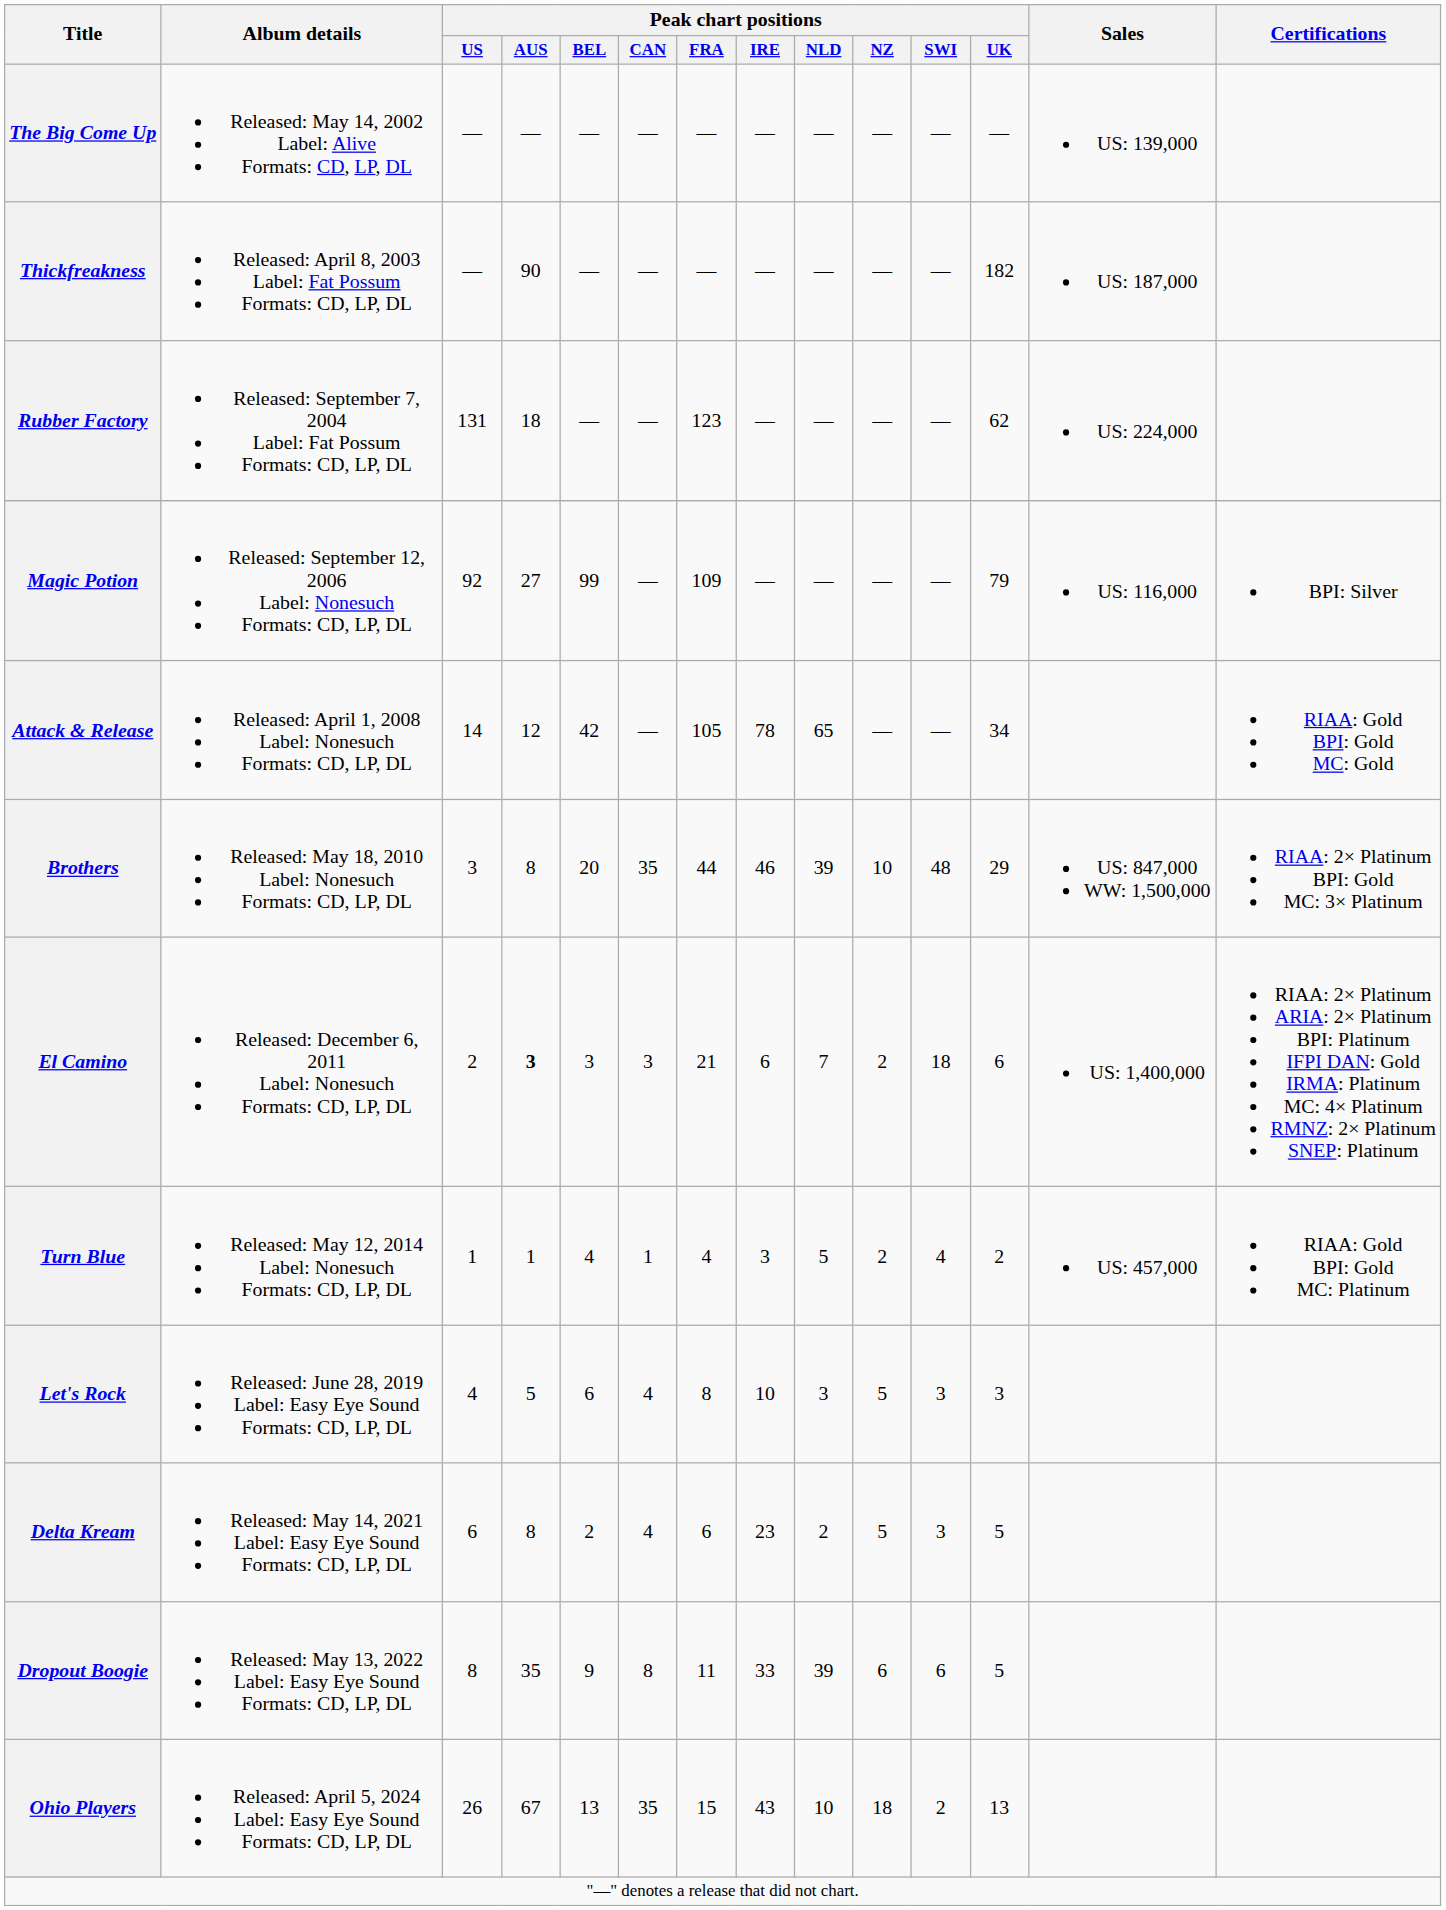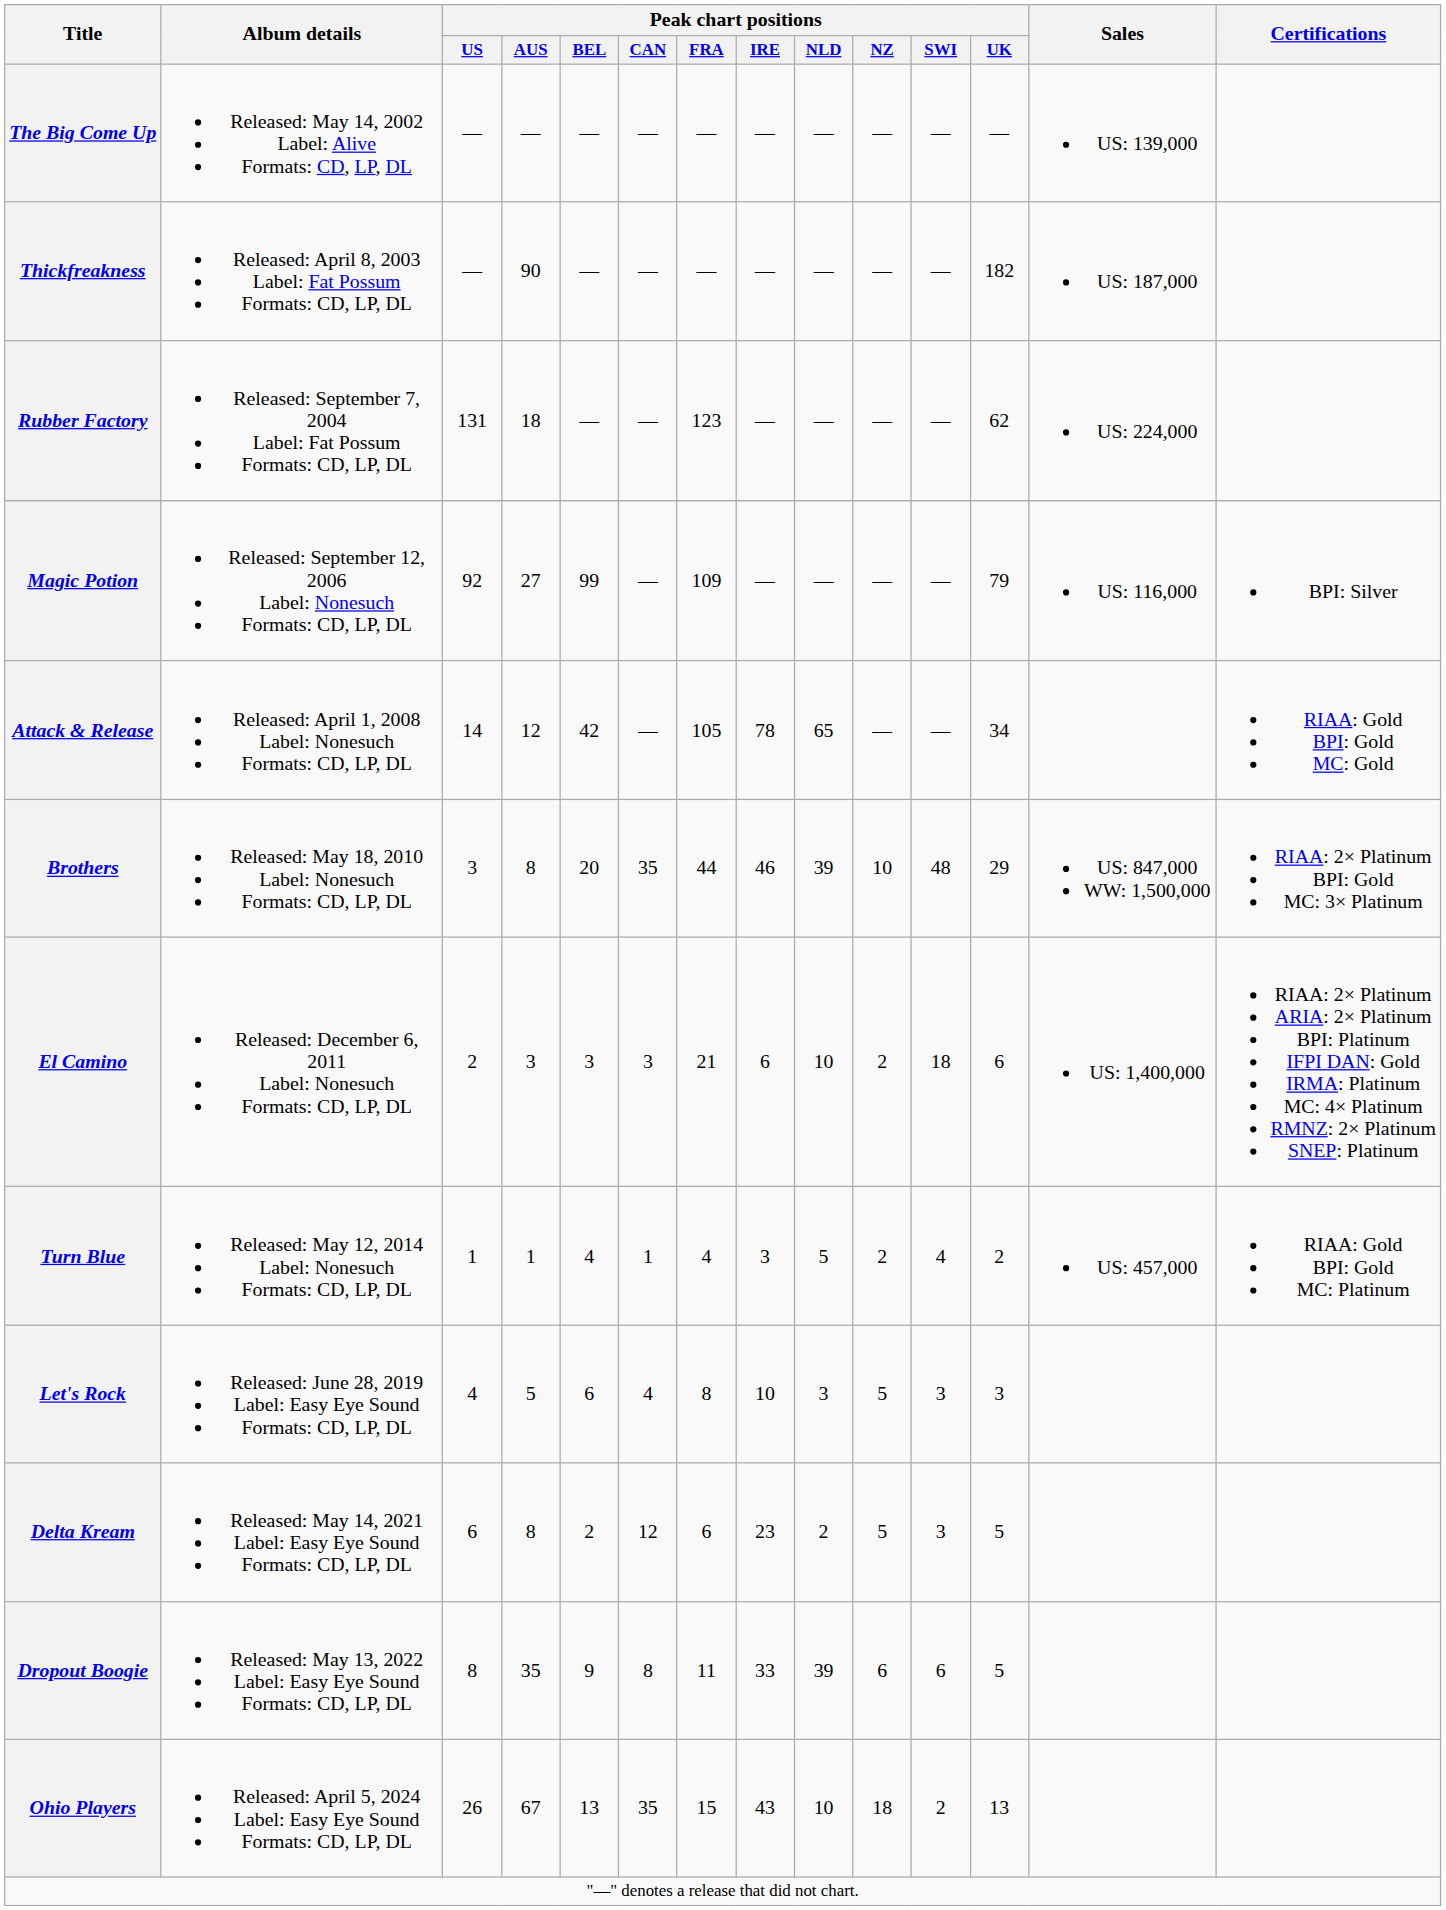El Camino | Peak chart positions / AUS: bold -> normal
El Camino | Peak chart positions / NLD: 7 -> 10
Delta Kream | Peak chart positions / CAN: 4 -> 12
